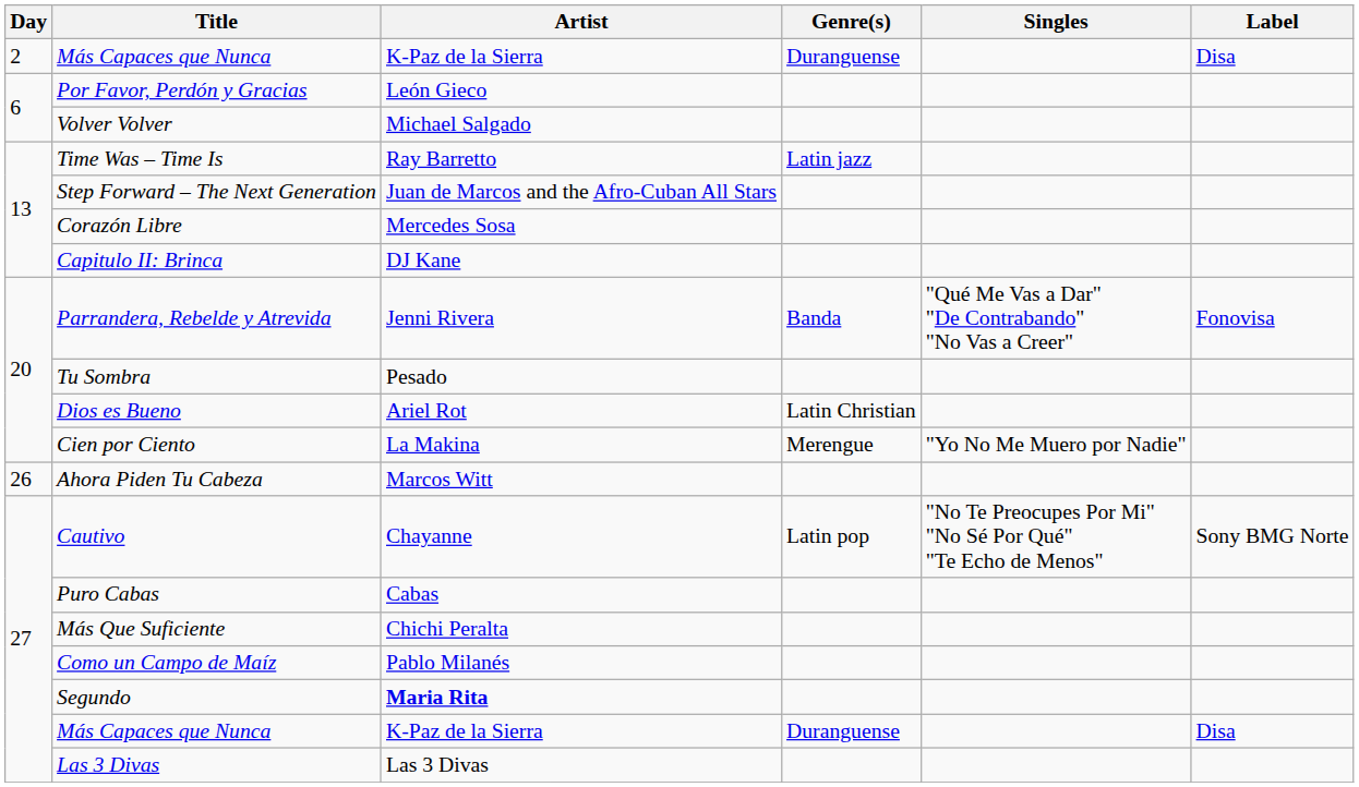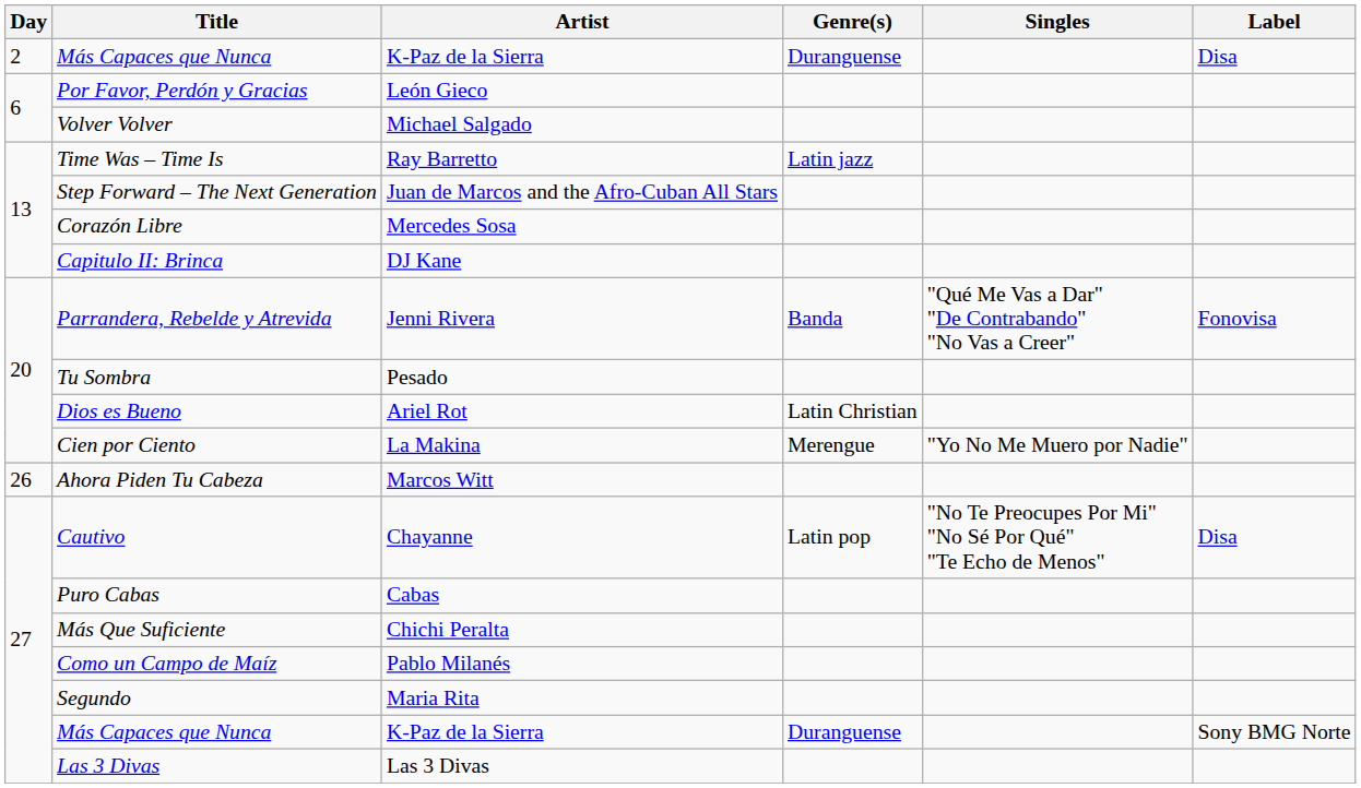Cautivo | Label: Sony BMG Norte -> Disa
Segundo | Artist: bold -> normal
27 / Más Capaces que Nunca | Label: Disa -> Sony BMG Norte
